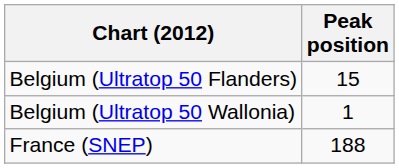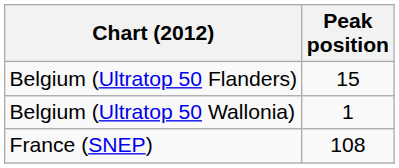France (SNEP) | Peak position: 188 -> 108
